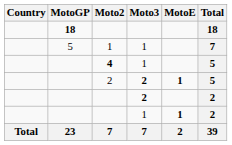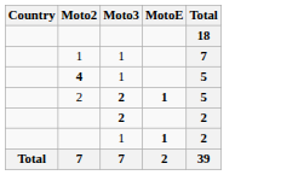- column: MotoGP | 18 | 5 | 23
